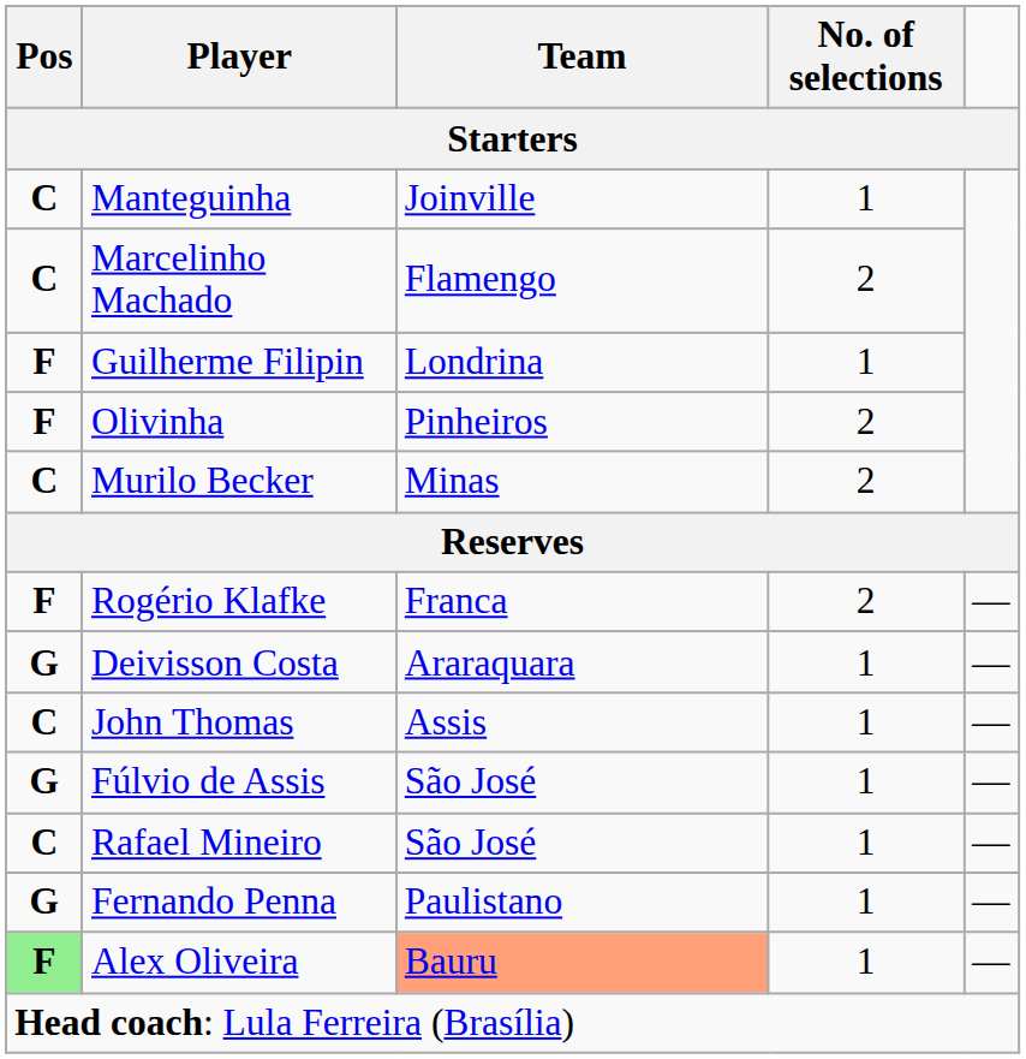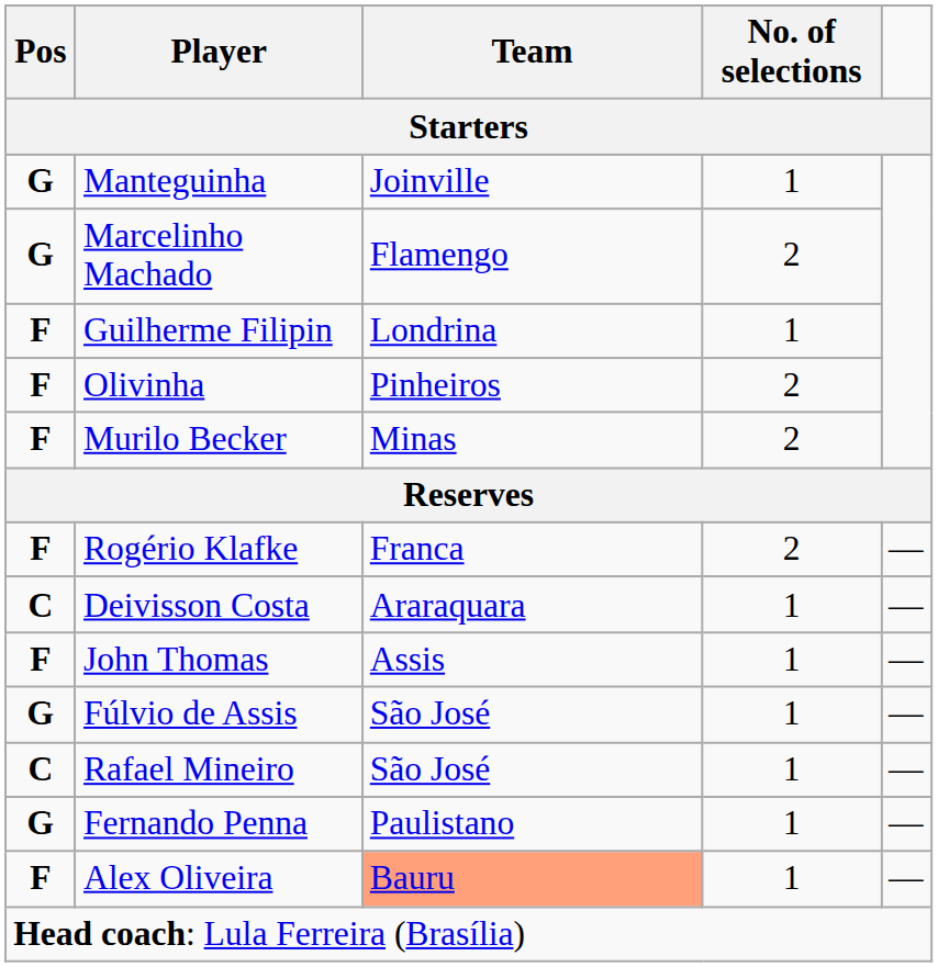Manteguinha | Pos: C -> G
Marcelinho Machado | Pos: C -> G
Murilo Becker | Pos: C -> F
Deivisson Costa | Pos: G -> C
John Thomas | Pos: C -> F
Alex Oliveira | Pos: lightgreen background -> no background
